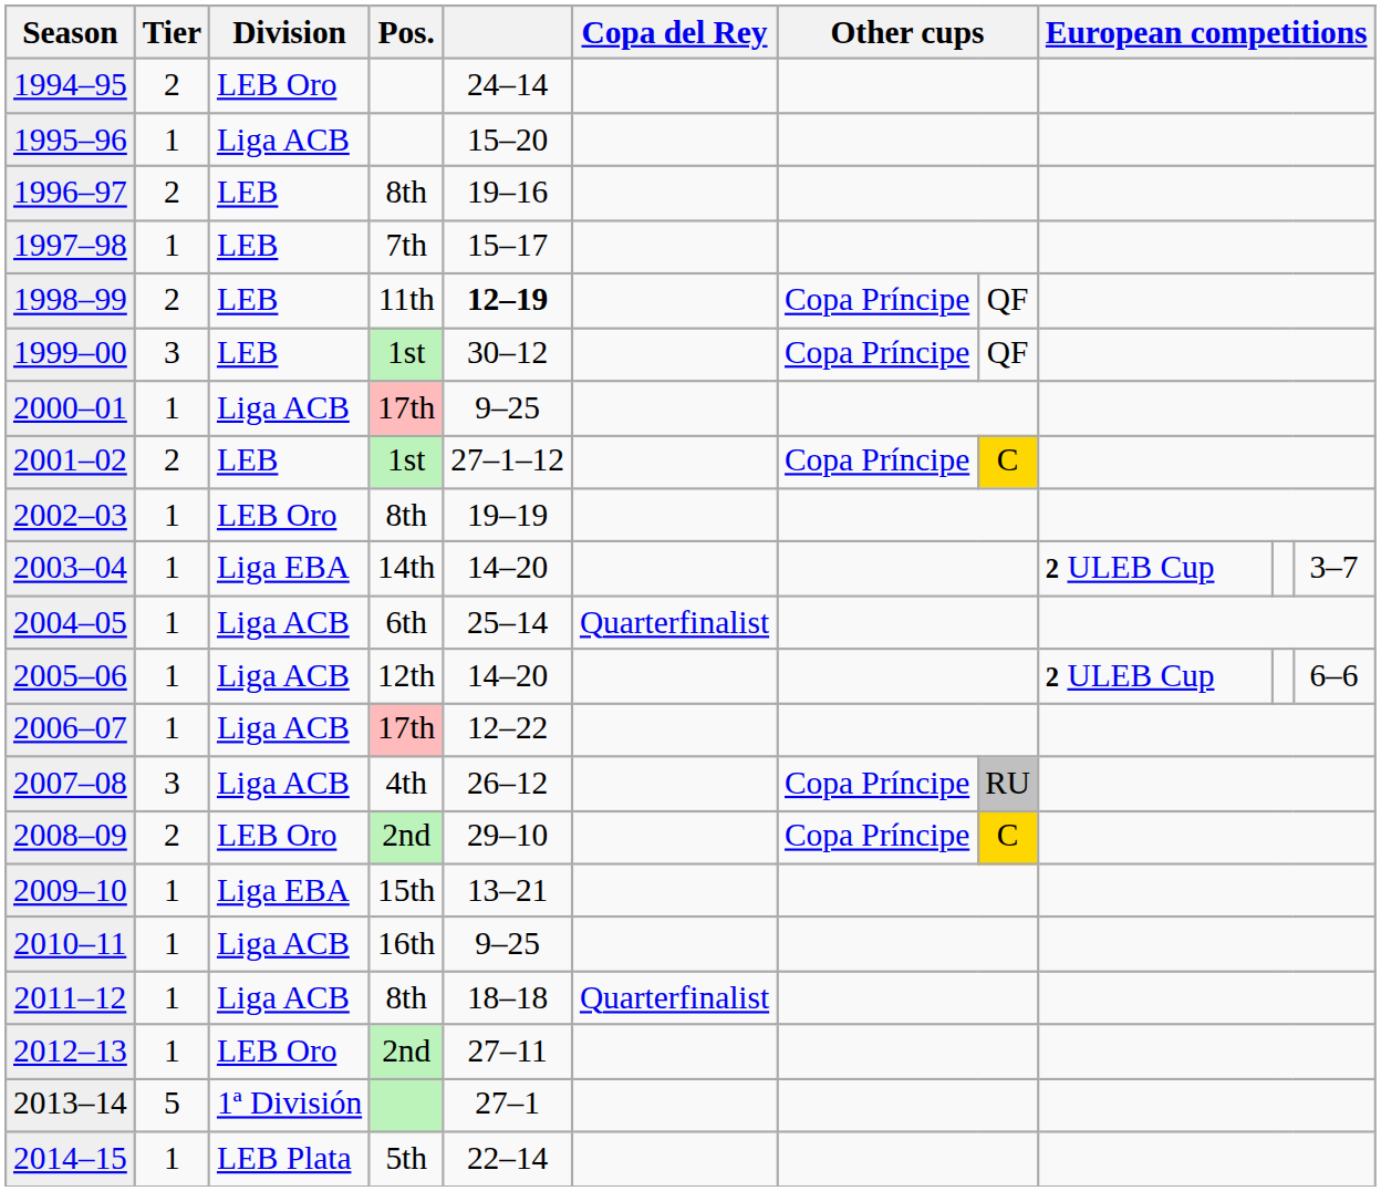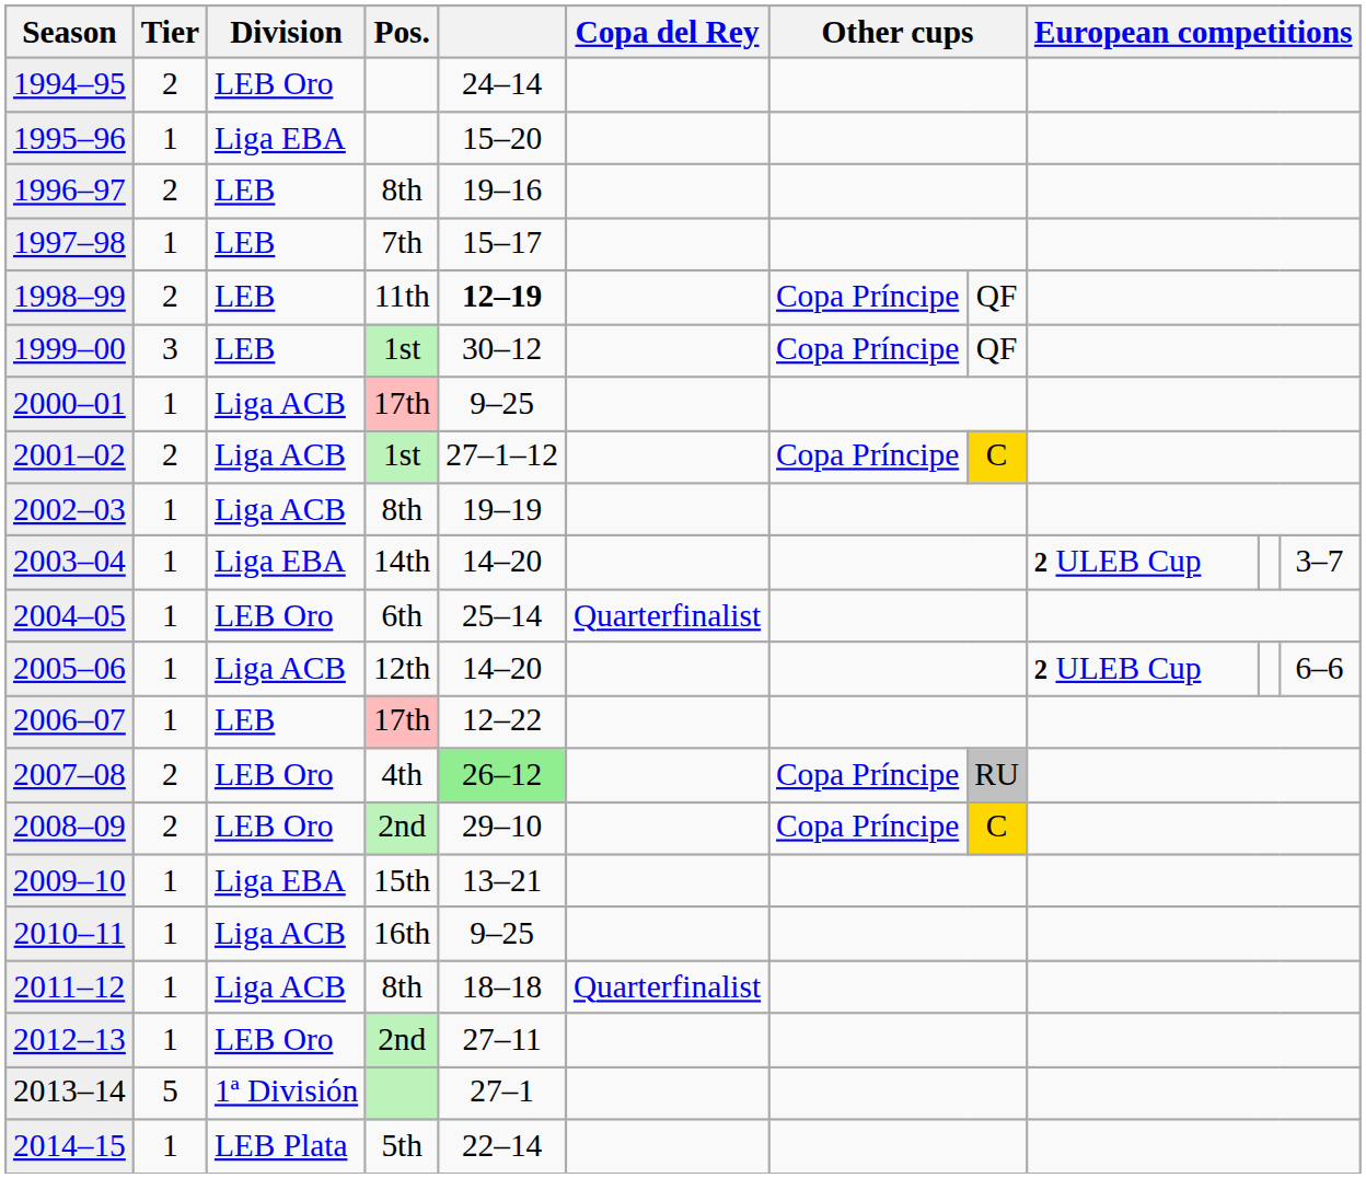1995–96 | Division: Liga ACB -> Liga EBA
2001–02 | Division: LEB -> Liga ACB
2002–03 | Division: LEB Oro -> Liga ACB
2004–05 | Division: Liga ACB -> LEB Oro
2006–07 | Division: Liga ACB -> LEB
2007–08 | Tier: 3 -> 2
2007–08 | Division: Liga ACB -> LEB Oro
2007–08 | column 5: no background -> lightgreen background
